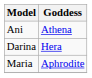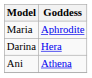rows swapped: Ani <-> Maria
